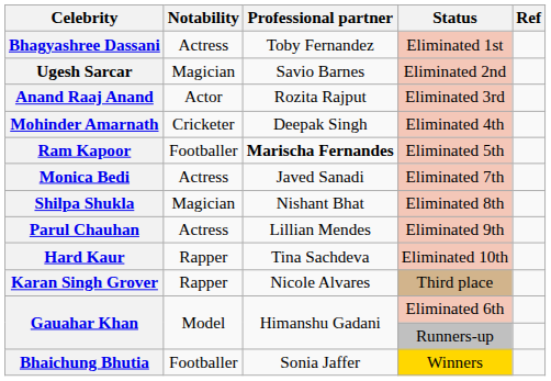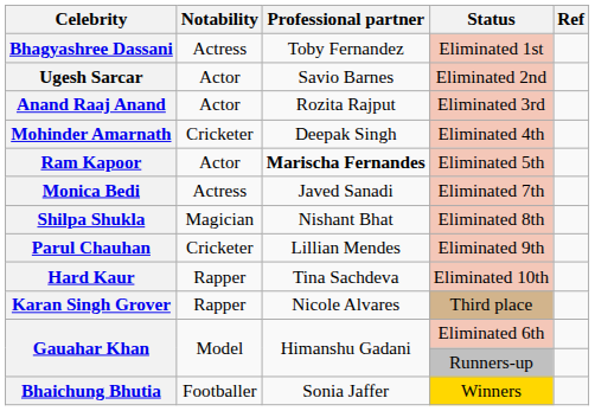Ugesh Sarcar | Notability: Magician -> Actor
Ram Kapoor | Notability: Footballer -> Actor
Parul Chauhan | Notability: Actress -> Cricketer
